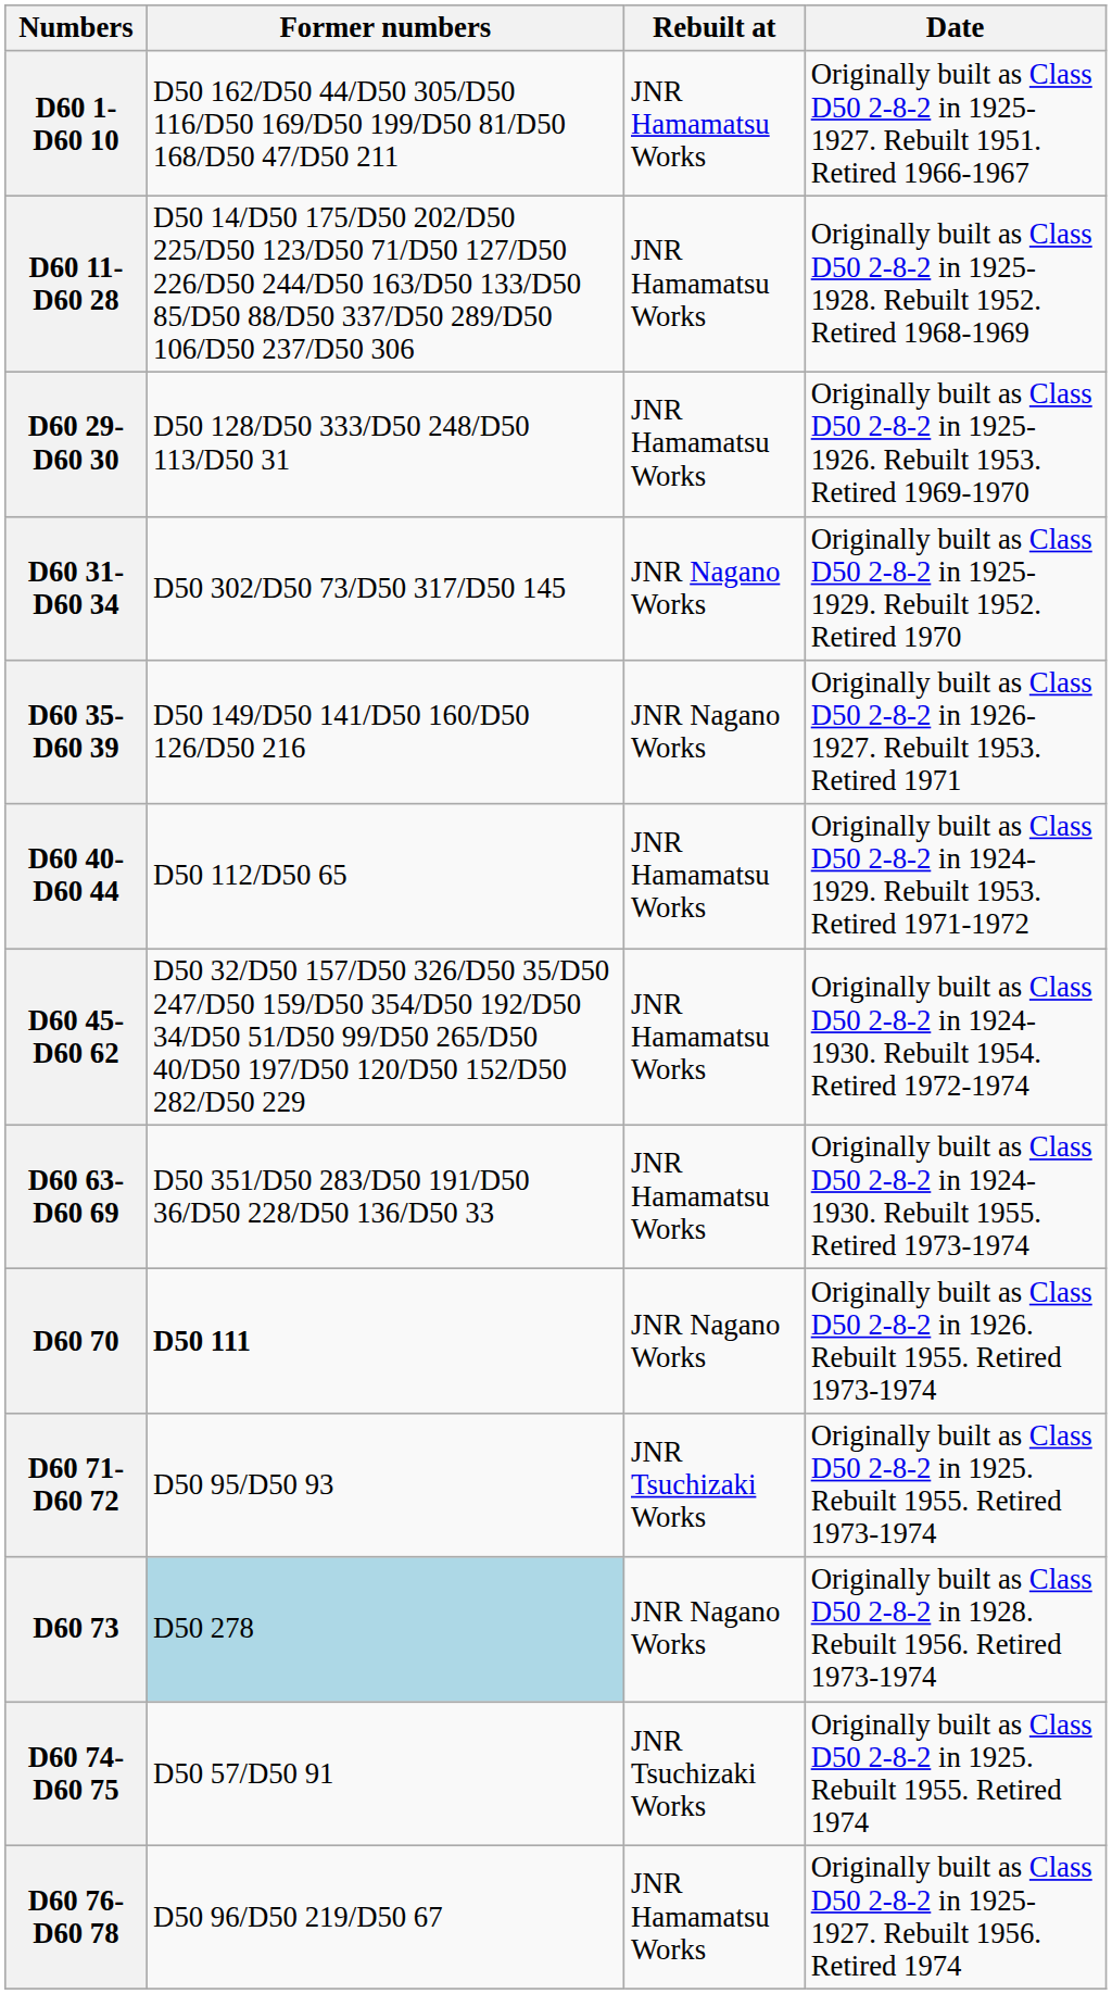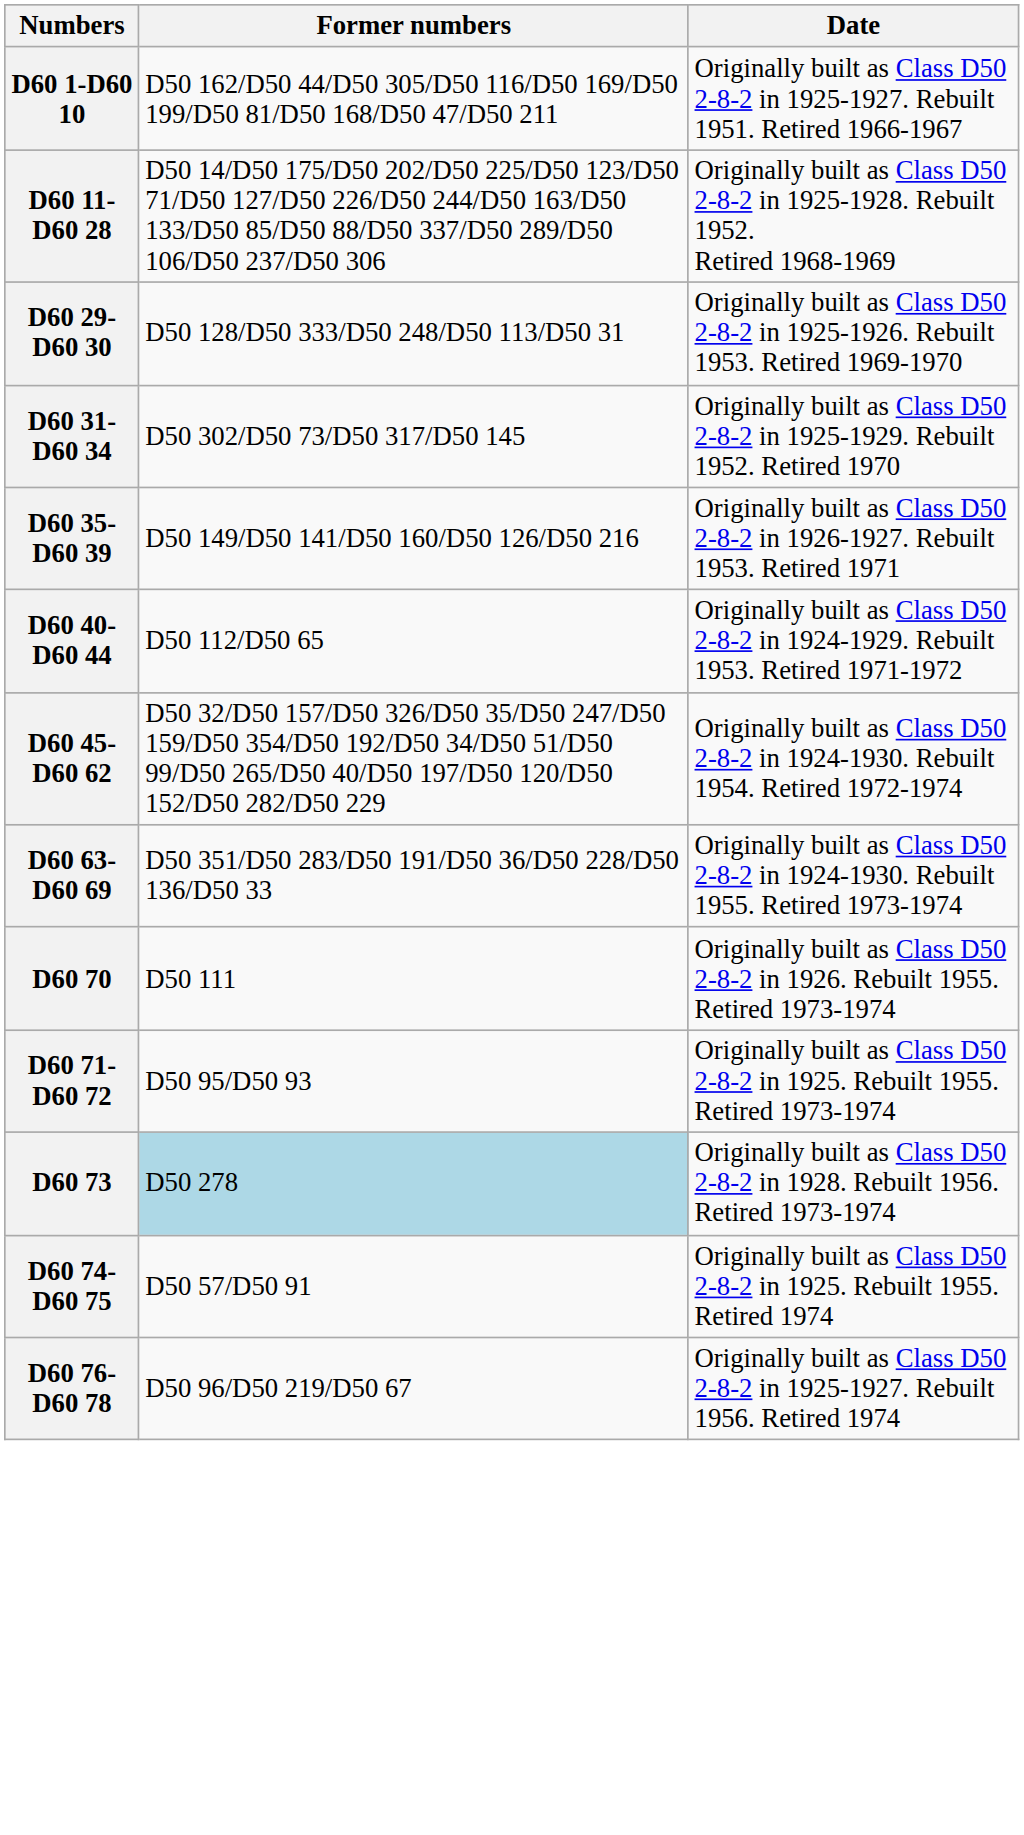- column: Rebuilt at | JNR Hamamatsu Works | JNR Hamamatsu Works | JNR Hamamatsu Works | JNR Nagano Works | JNR Nagano Works | JNR Hamamatsu Works | JNR Hamamatsu Works | JNR Hamamatsu Works | JNR Nagano Works | JNR Tsuchizaki Works | JNR Nagano Works | JNR Tsuchizaki Works | JNR Hamamatsu Works
D60 70 | Former numbers: bold -> normal
